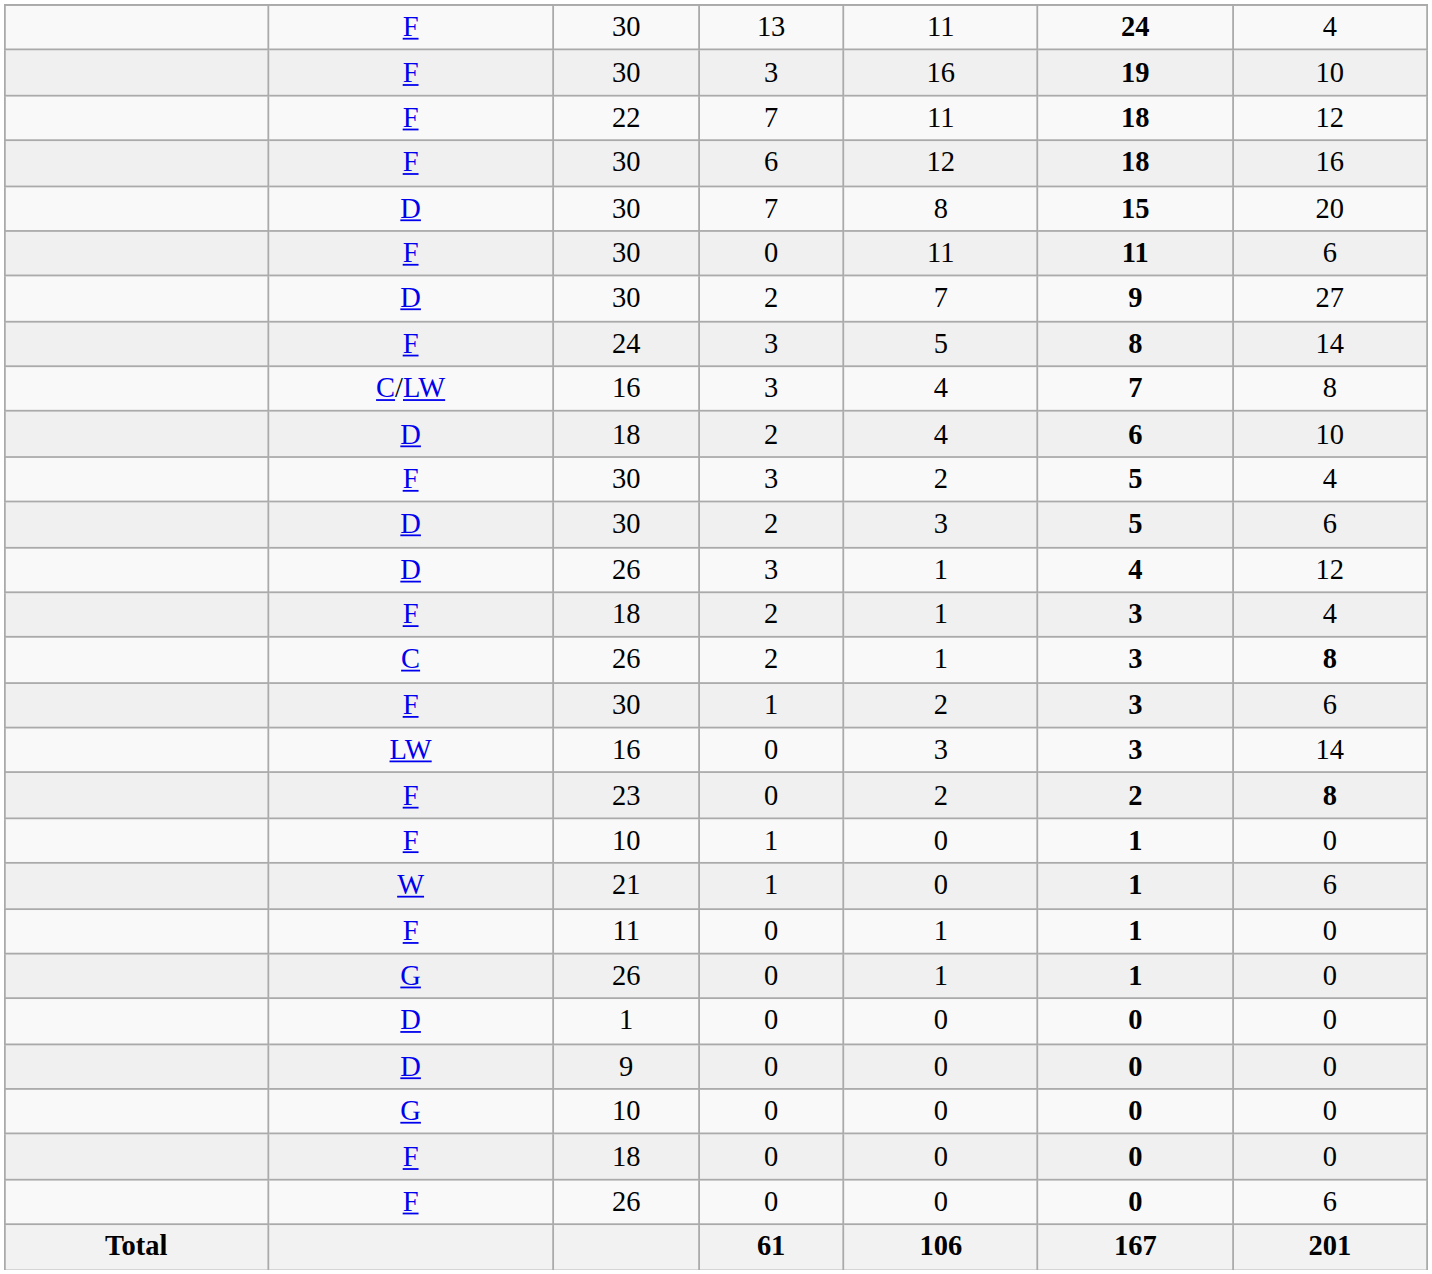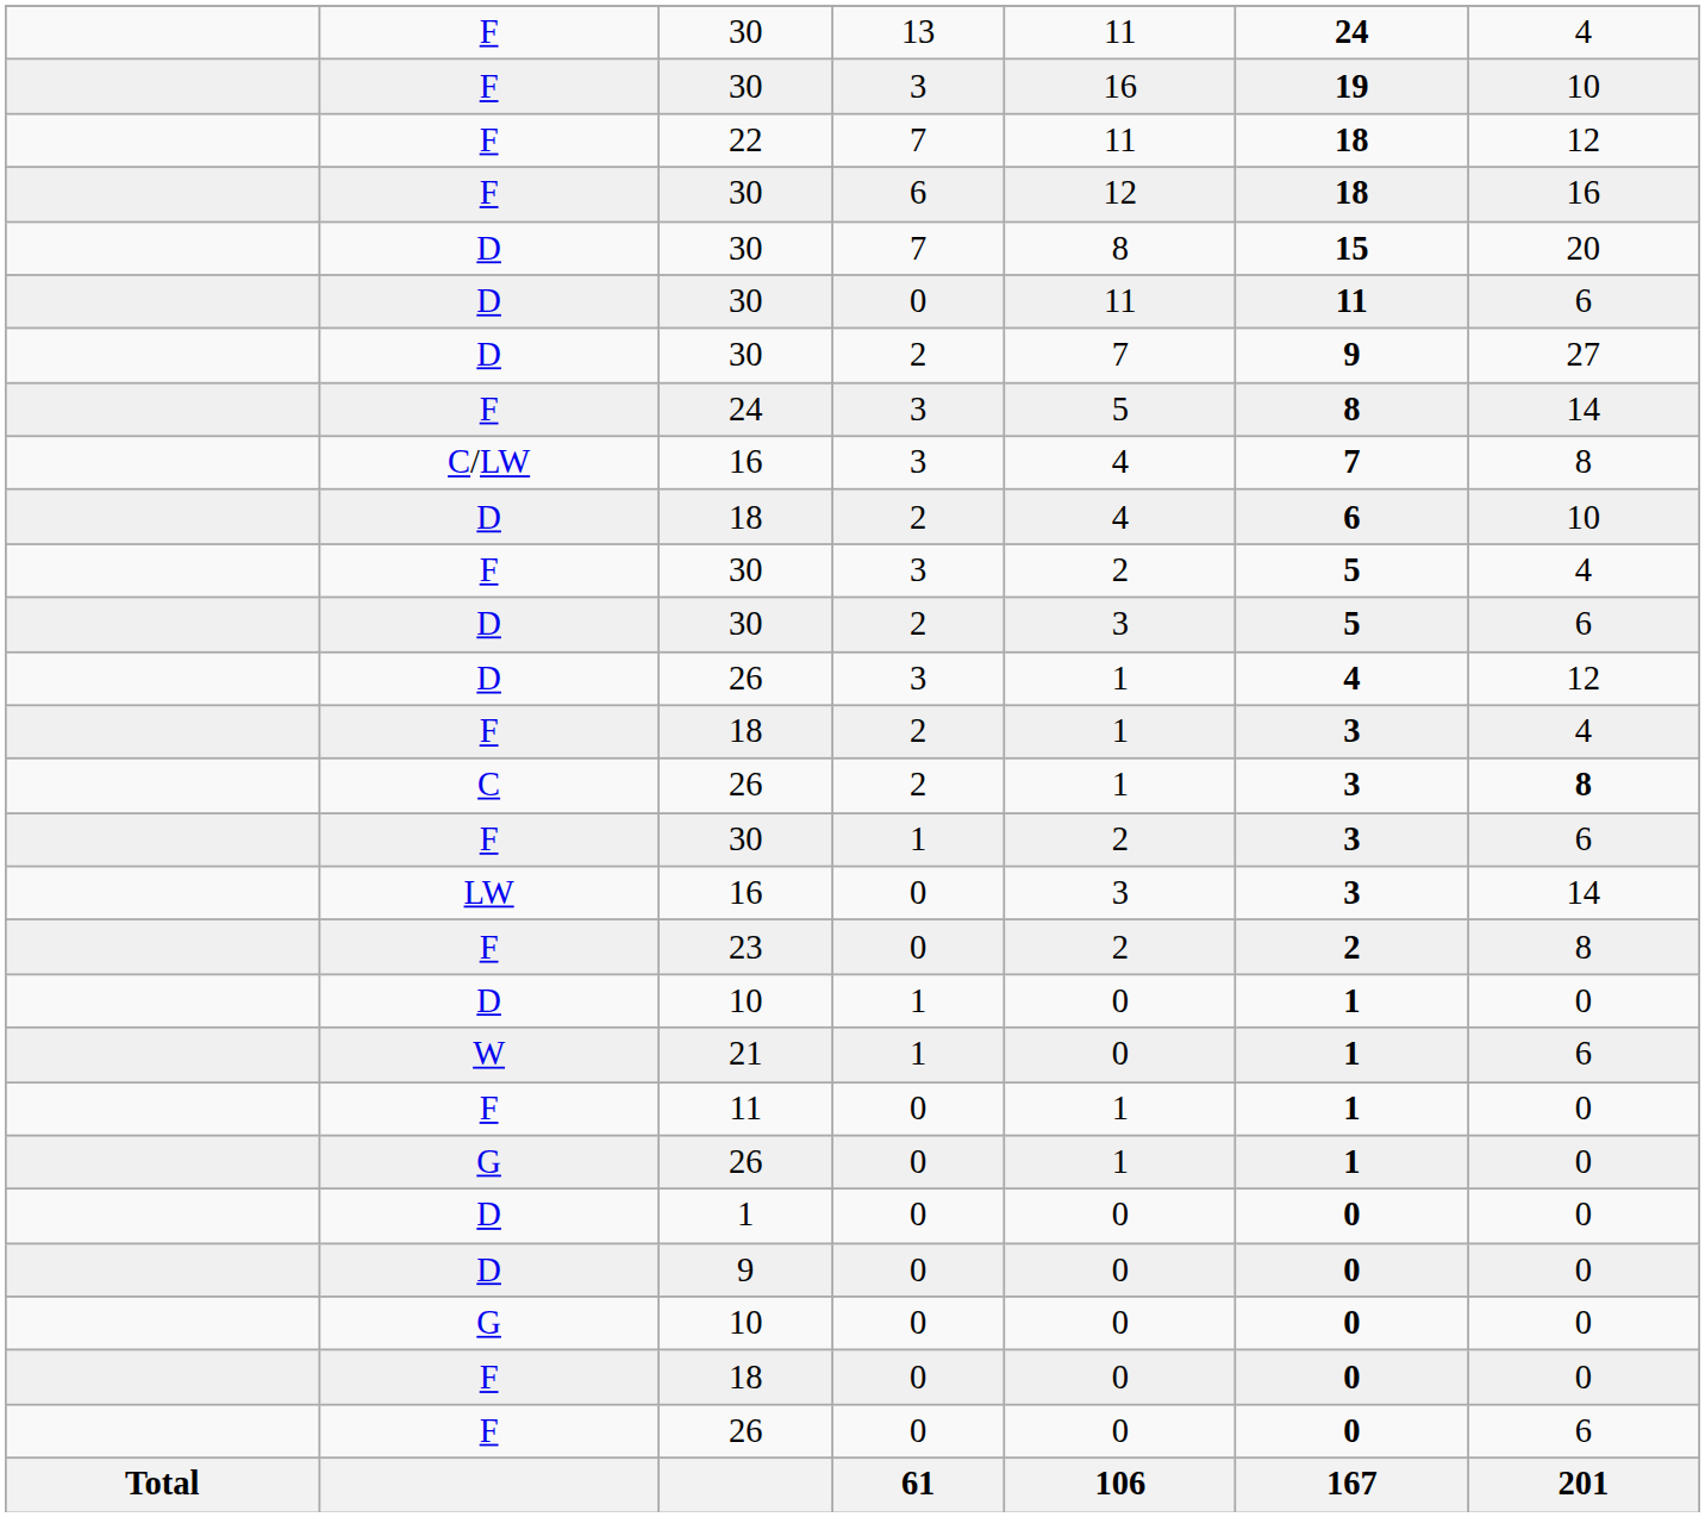30 / 0 | column 2: F -> D
23 | column 7: bold -> normal
10 / 1 | column 2: F -> D
